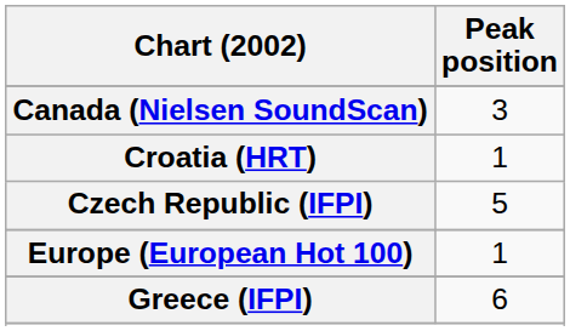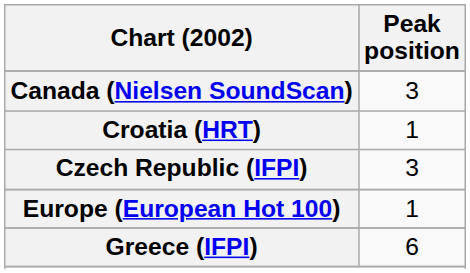Czech Republic (IFPI) | Peak position: 5 -> 3
